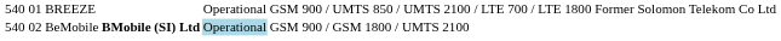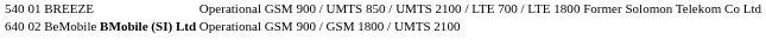BeMobile | column 1: 540 -> 640
BeMobile | column 5: lightblue background -> no background
